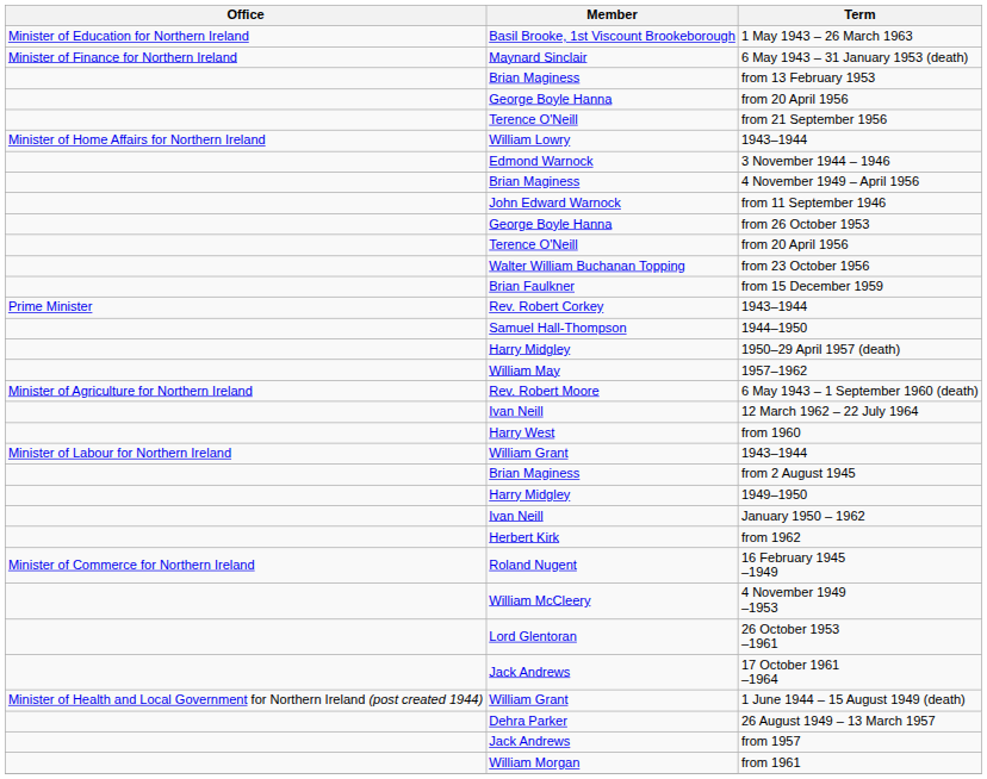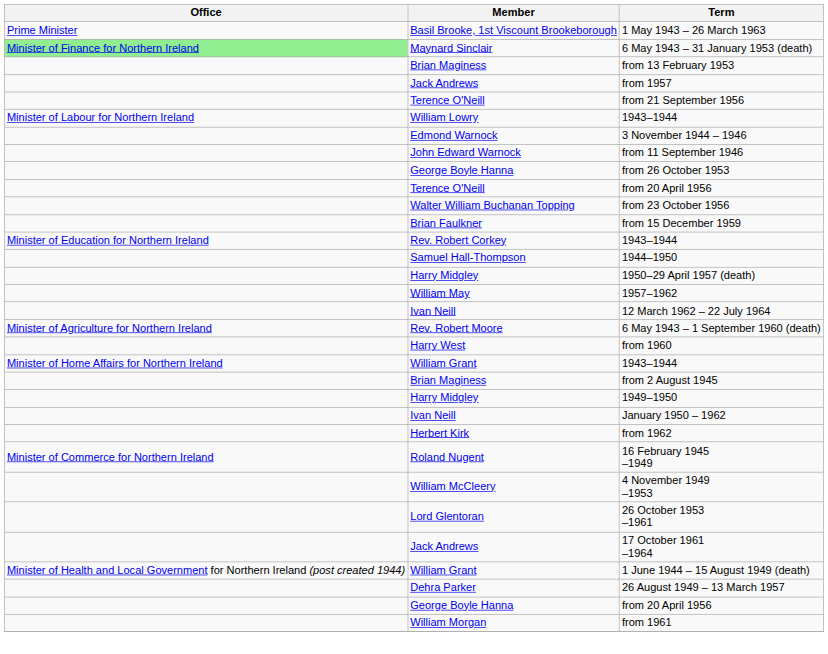1 May 1943 – 26 March 1963 | Office: Minister of Education for Northern Ireland -> Prime Minister
6 May 1943 – 31 January 1953 (death) | Office: no background -> lightgreen background
rows swapped: George Boyle Hanna / from 20 April 1956 <-> from 1957
William Lowry / 1943–1944 | Office: Minister of Home Affairs for Northern Ireland -> Minister of Labour for Northern Ireland
- row: Brian Maginess | 4 November 1949 – April 1956
Rev. Robert Corkey / 1943–1944 | Office: Prime Minister -> Minister of Education for Northern Ireland
rows swapped: 12 March 1962 – 22 July 1964 <-> 6 May 1943 – 1 September 1960 (death)
William Grant / 1943–1944 | Office: Minister of Labour for Northern Ireland -> Minister of Home Affairs for Northern Ireland
